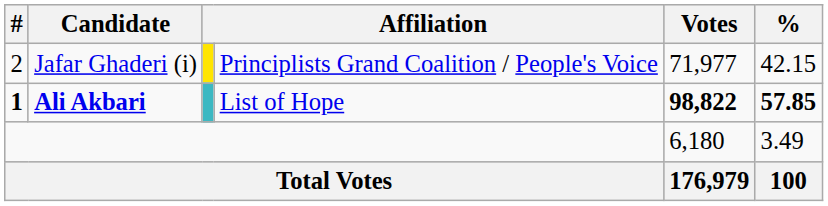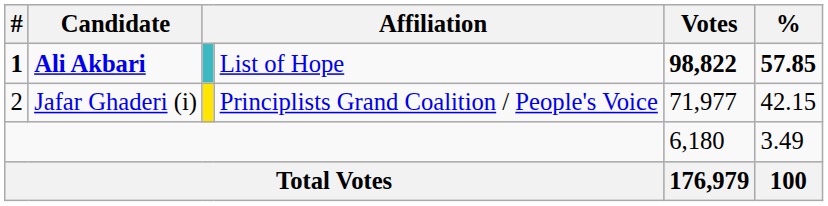rows swapped: Ali Akbari <-> Jafar Ghaderi (i)
